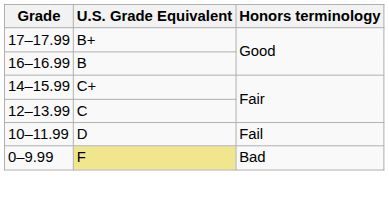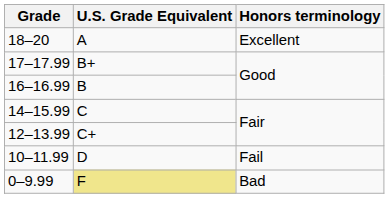+ row: 18–20 | A | Excellent
14–15.99 | U.S. Grade Equivalent: C+ -> C
12–13.99 | U.S. Grade Equivalent: C -> C+
